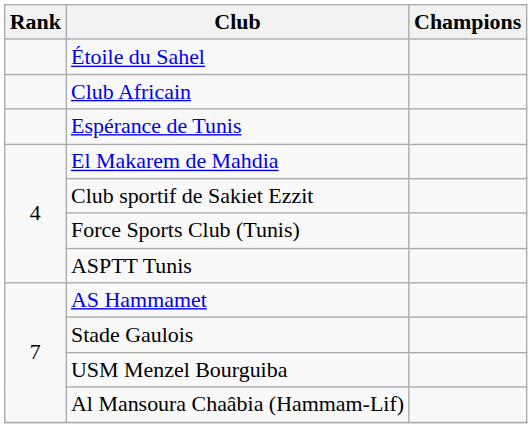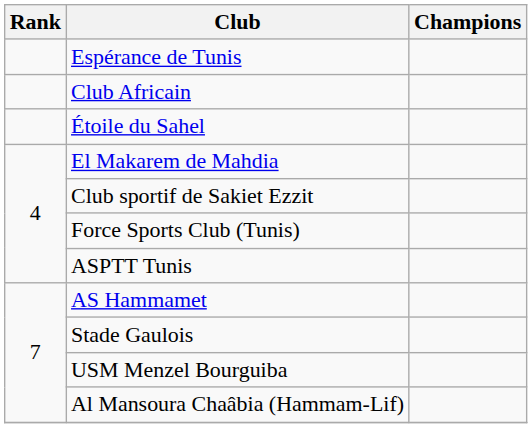rows swapped: Espérance de Tunis <-> Étoile du Sahel
